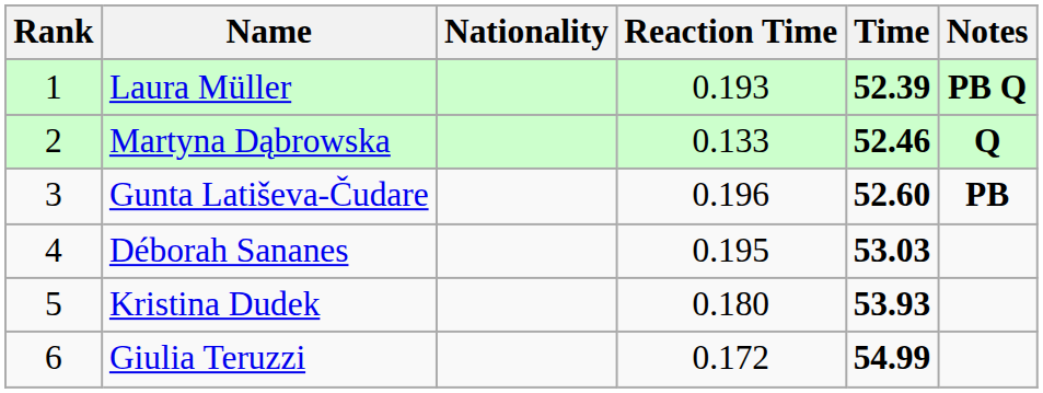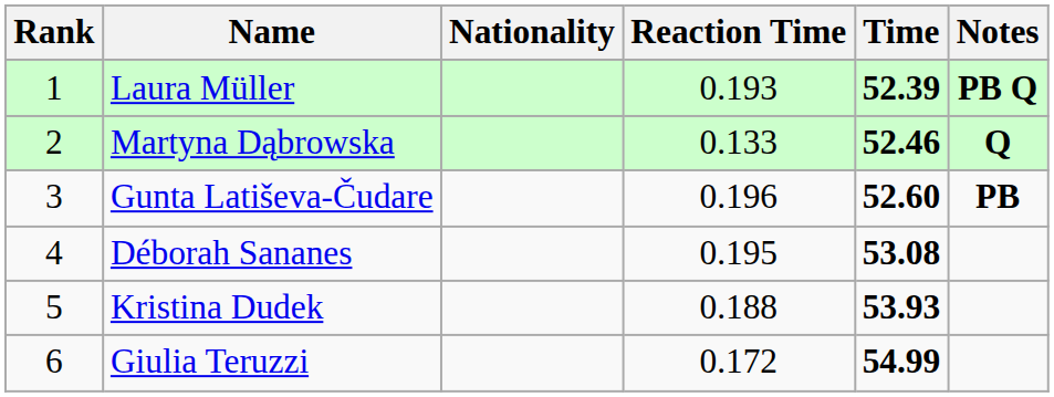Déborah Sananes | Time: 53.03 -> 53.08
Kristina Dudek | Reaction Time: 0.180 -> 0.188
